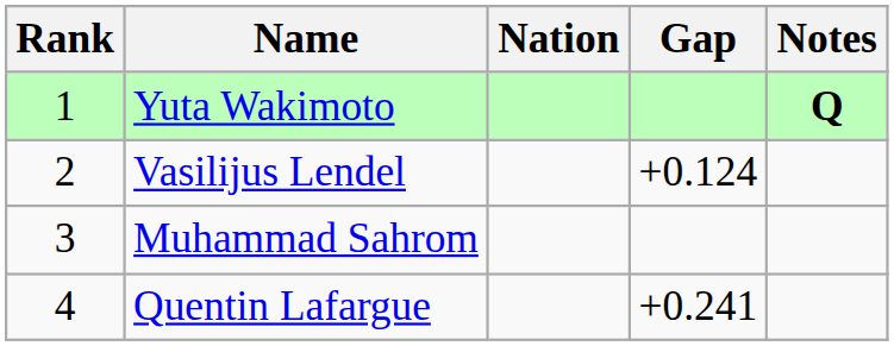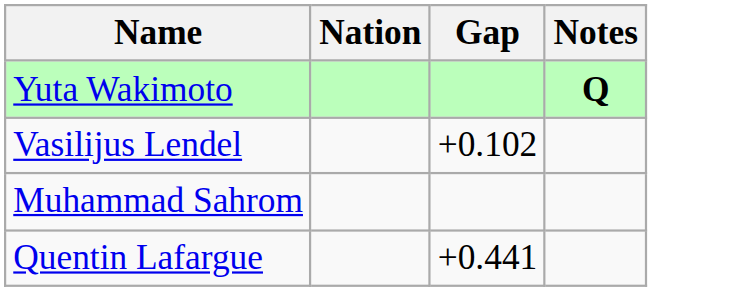- column: Rank | 1 | 2 | 3 | 4
Vasilijus Lendel | Gap: +0.124 -> +0.102
Quentin Lafargue | Gap: +0.241 -> +0.441
